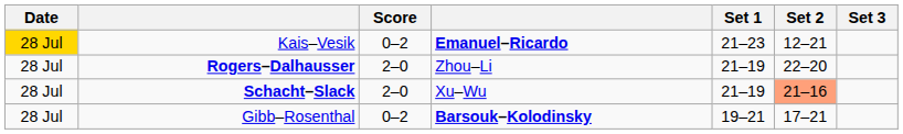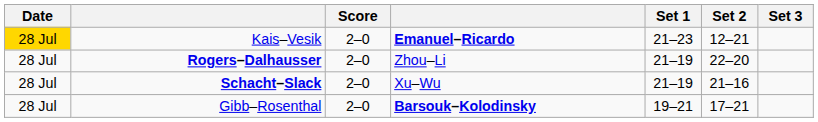Kais–Vesik | Score: 0–2 -> 2–0
Schacht–Slack | Set 2: lightsalmon background -> no background
Gibb–Rosenthal | Score: 0–2 -> 2–0
